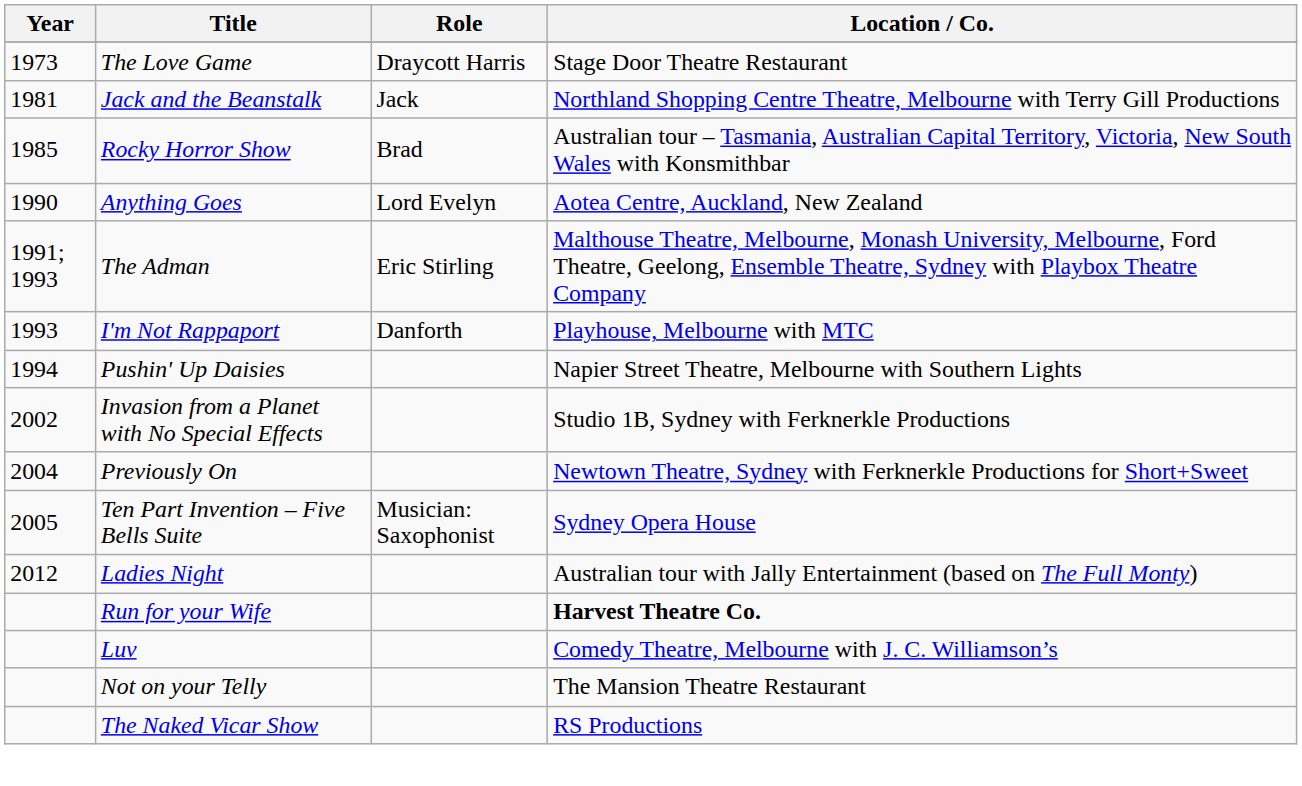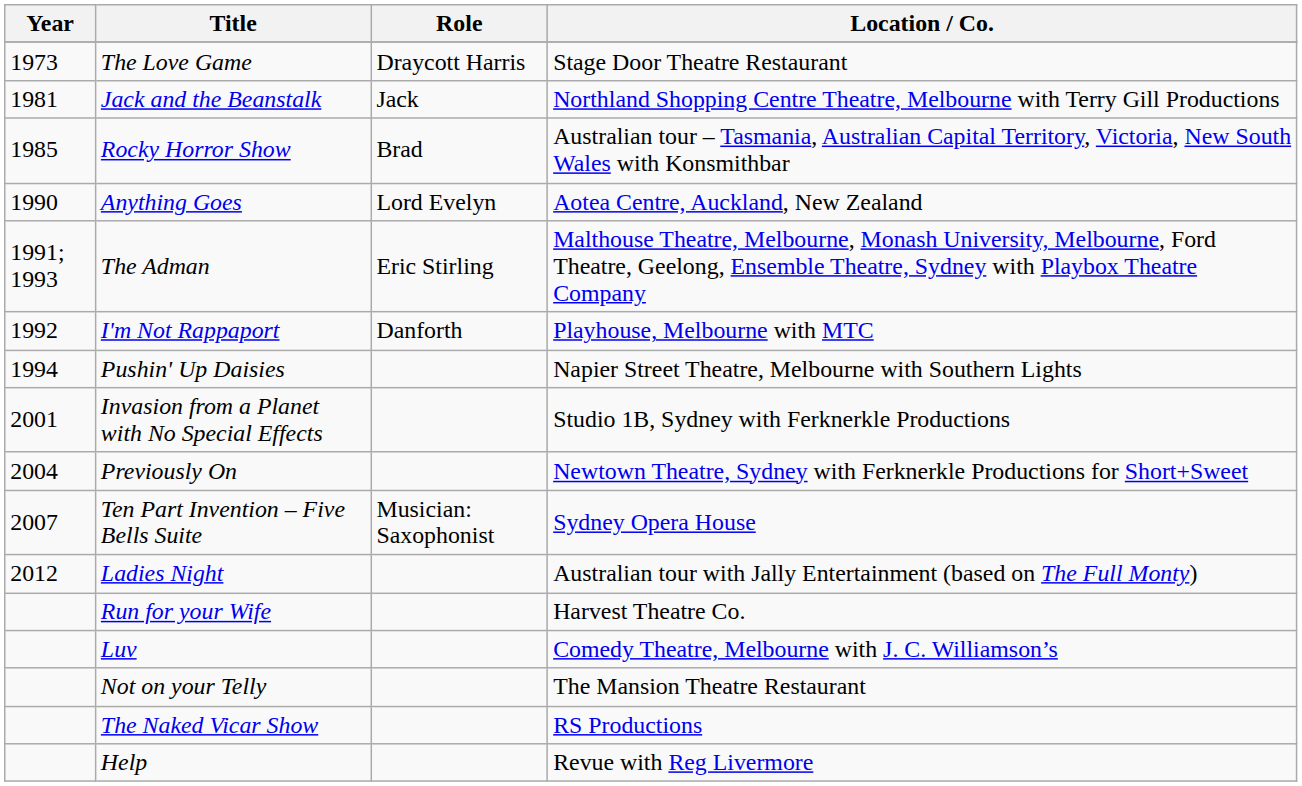I'm Not Rappaport | Year: 1993 -> 1992
Invasion from a Planet with No Special Effects | Year: 2002 -> 2001
Ten Part Invention – Five Bells Suite | Year: 2005 -> 2007
Run for your Wife | Location / Co.: bold -> normal
+ row: Help | Revue with Reg Livermore
